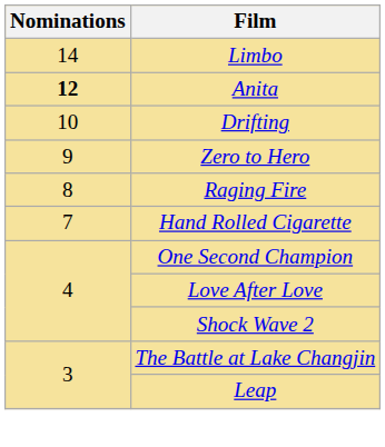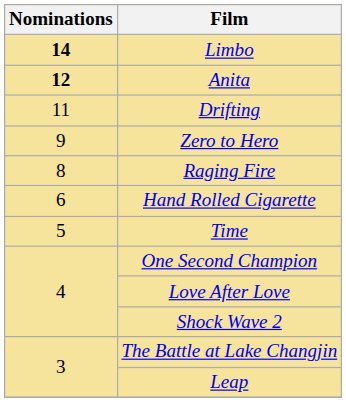Limbo | Nominations: normal -> bold
Drifting | Nominations: 10 -> 11
Hand Rolled Cigarette | Nominations: 7 -> 6
+ row: 5 | Time
